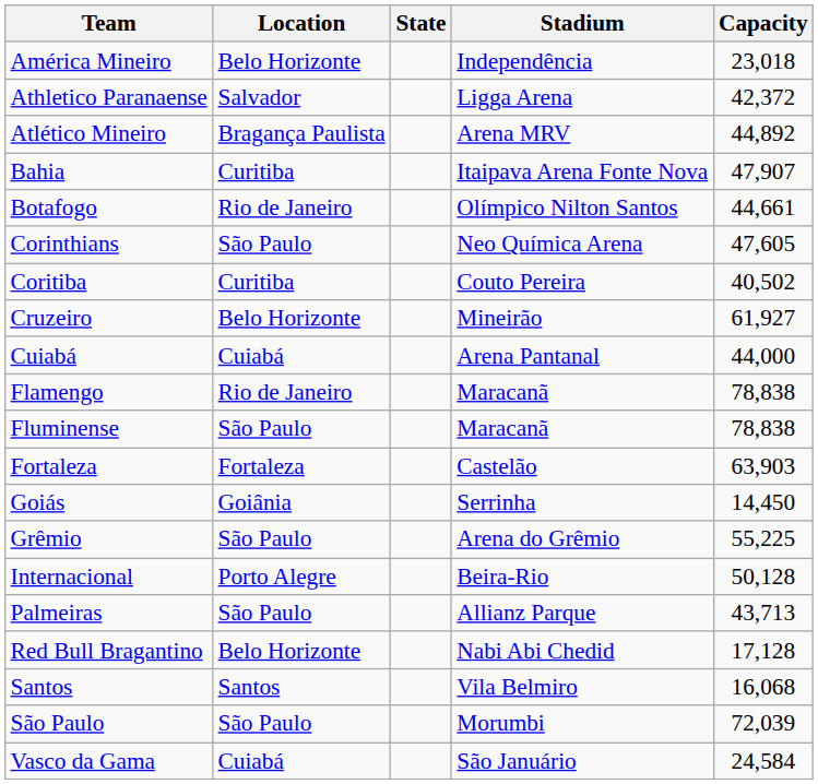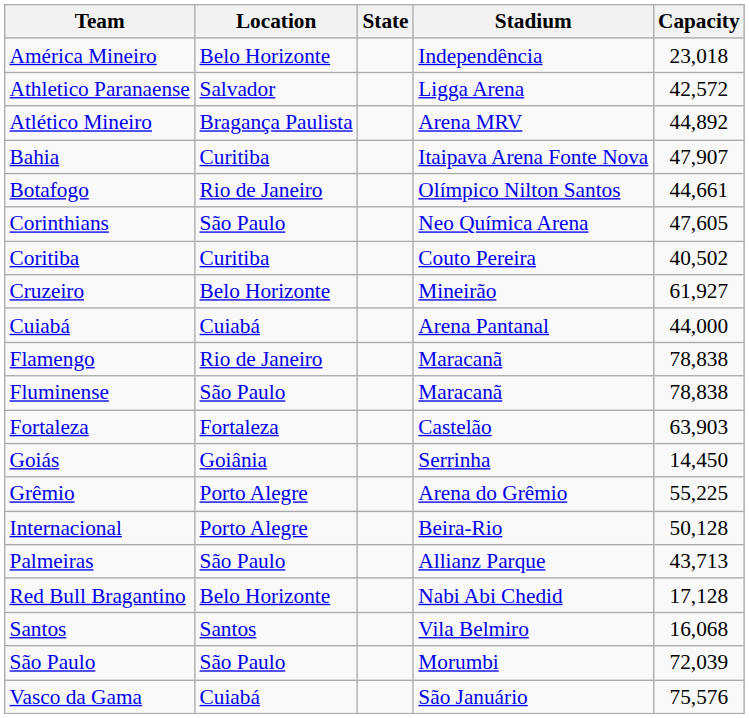Athletico Paranaense | Capacity: 42,372 -> 42,572
Grêmio | Location: São Paulo -> Porto Alegre
Vasco da Gama | Capacity: 24,584 -> 75,576
